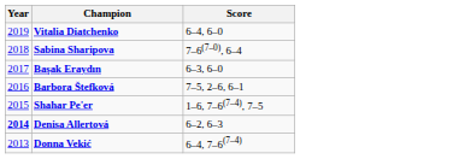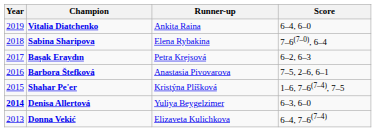+ column: Runner-up | Ankita Raina | Elena Rybakina | Petra Krejsová | Anastasia Pivovarova | Kristýna Plíšková | Yuliya Beygelzimer | Elizaveta Kulichkova
Başak Eraydın | Score: 6–3, 6–0 -> 6–2, 6–3
Denisa Allertová | Score: 6–2, 6–3 -> 6–3, 6–0
